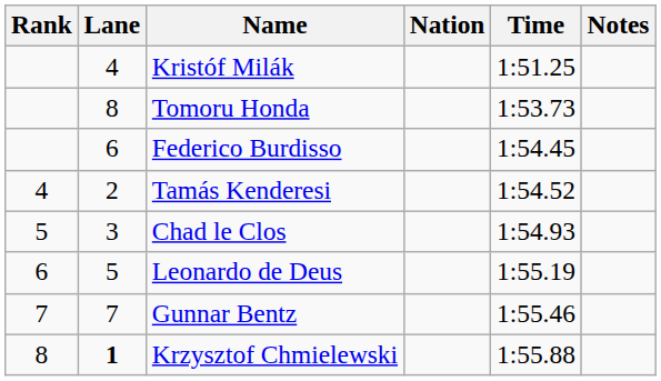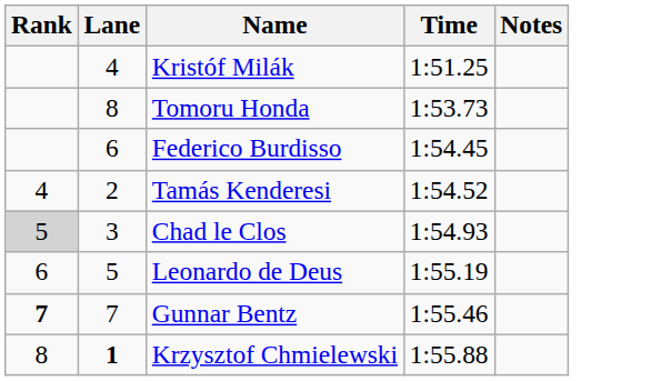- column: Nation
Chad le Clos | Rank: no background -> lightgrey background
Gunnar Bentz | Rank: normal -> bold
